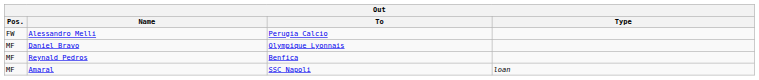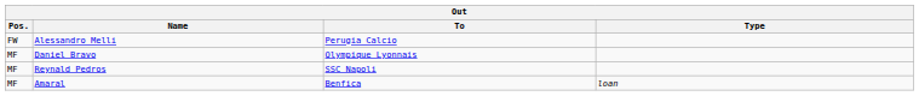Reynald Pedros | To: Benfica -> SSC Napoli
Amaral | To: SSC Napoli -> Benfica
